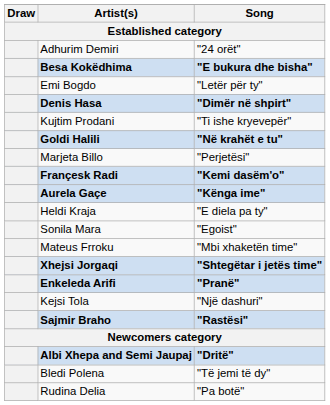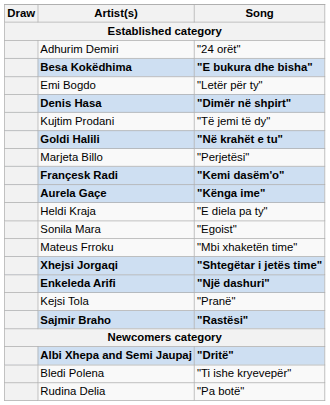Kujtim Prodani | Song: "Ti ishe kryevepër" -> "Të jemi të dy"
Enkeleda Arifi | Song: "Pranë" -> "Një dashuri"
Kejsi Tola | Song: "Një dashuri" -> "Pranë"
Bledi Polena | Song: "Të jemi të dy" -> "Ti ishe kryevepër"
